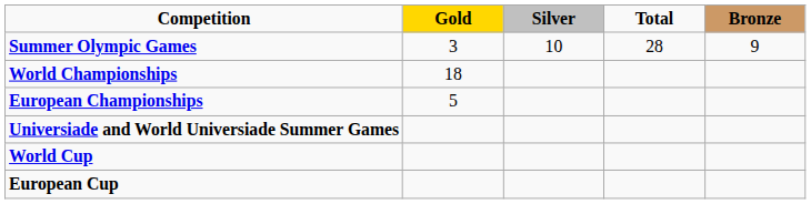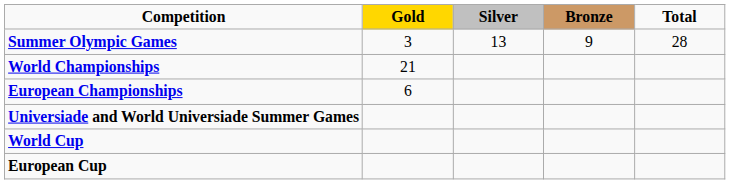columns swapped: Bronze <-> Total
Summer Olympic Games | Silver: 10 -> 13
World Championships | Gold: 18 -> 21
European Championships | Gold: 5 -> 6
